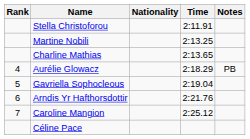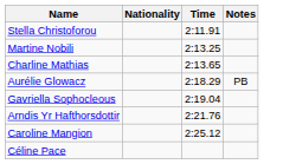- column: Rank | 4 | 5 | 6 | 7
